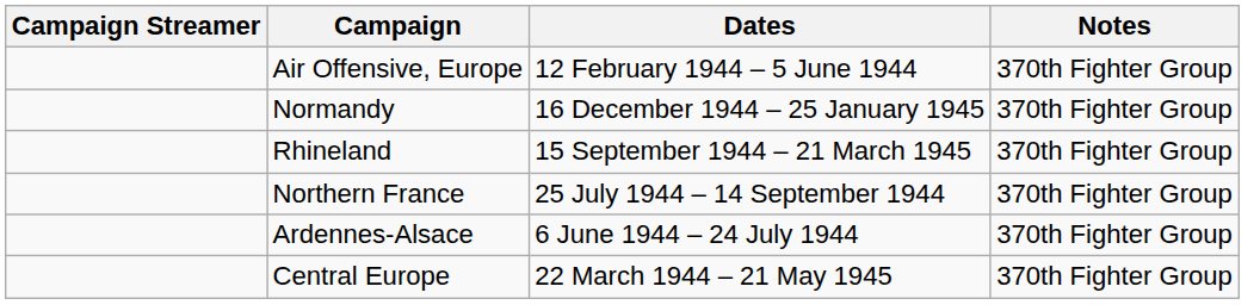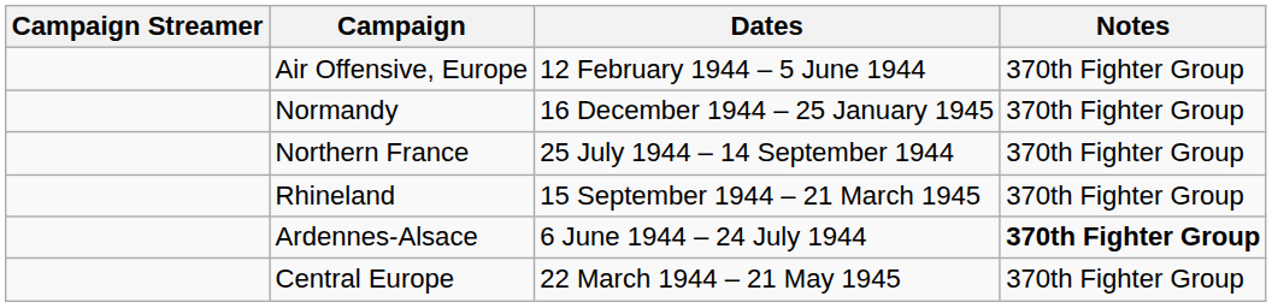rows swapped: Northern France <-> Rhineland
Ardennes-Alsace | Notes: normal -> bold
